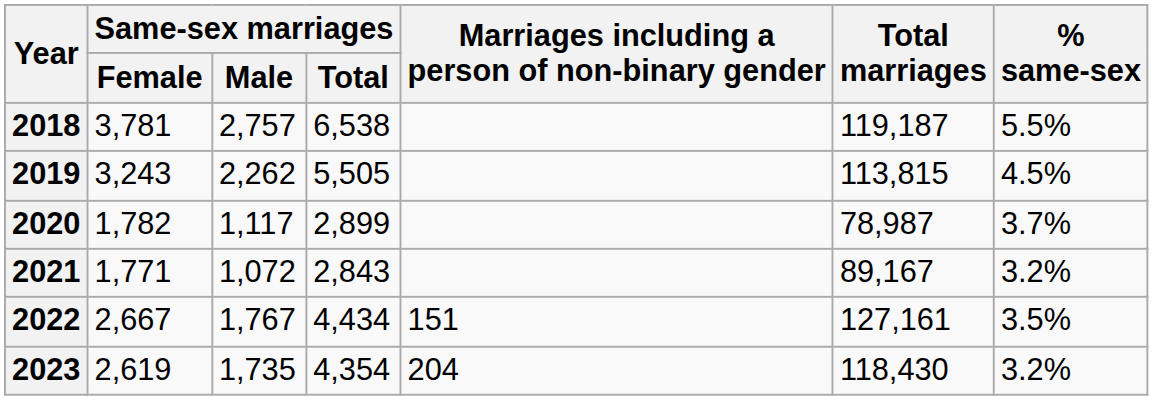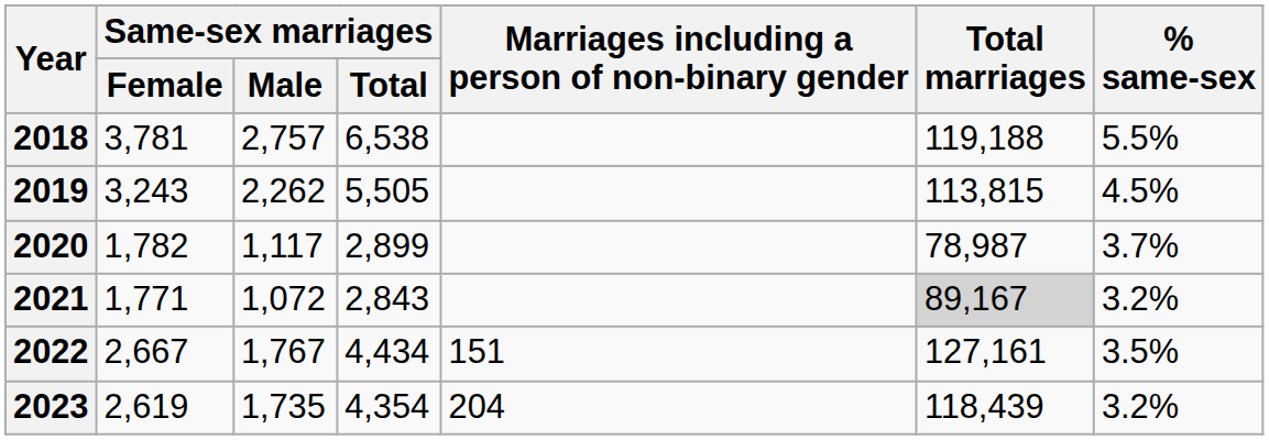2018 | Total marriages: 119,187 -> 119,188
2021 | Total marriages: no background -> lightgrey background
2023 | Total marriages: 118,430 -> 118,439
